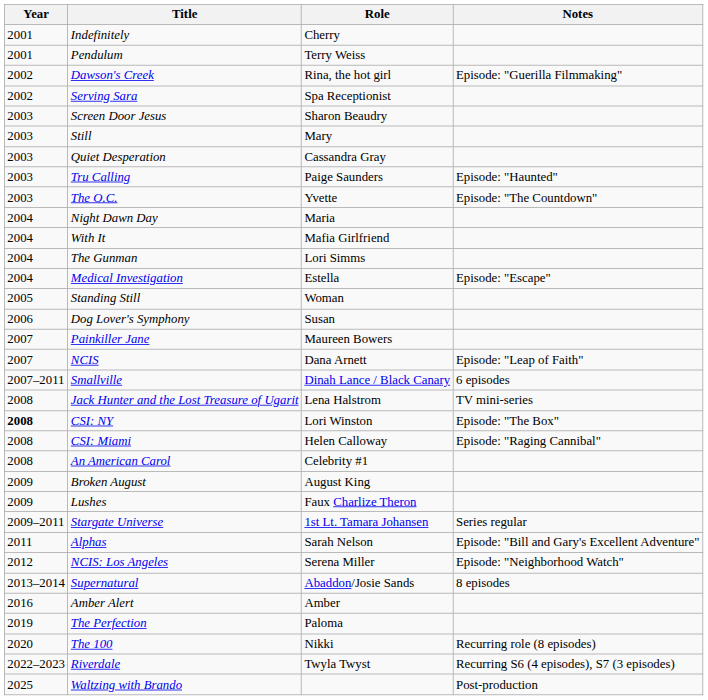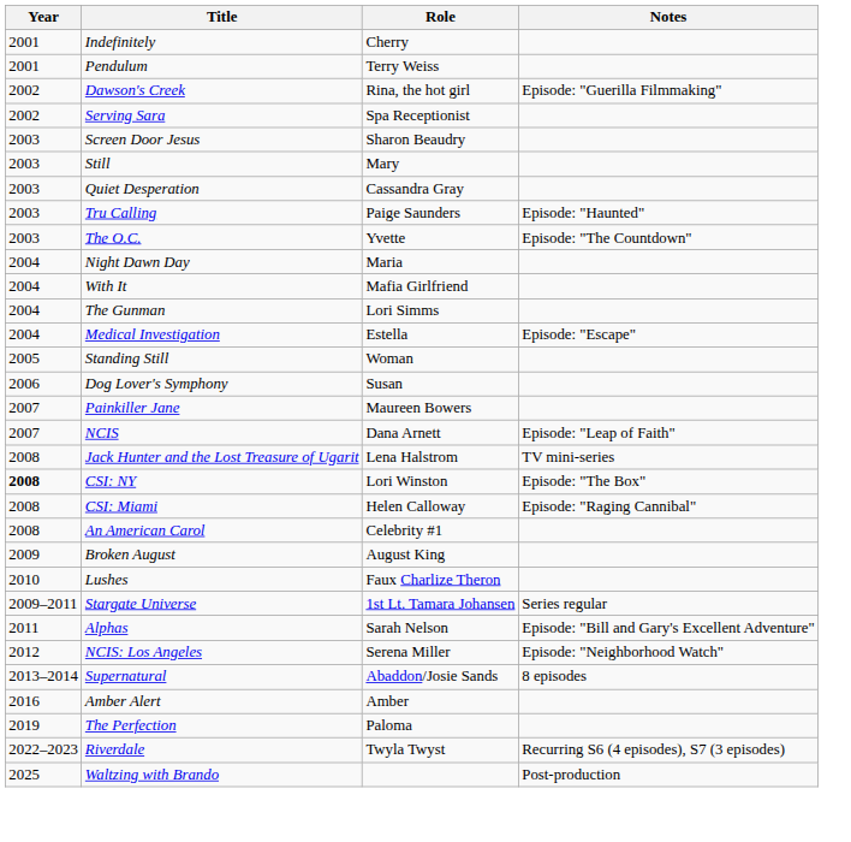- row: 2007–2011 | Smallville | Dinah Lance / Black Canary | 6 episodes
Lushes | Year: 2009 -> 2010
- row: 2020 | The 100 | Nikki | Recurring role (8 episodes)
